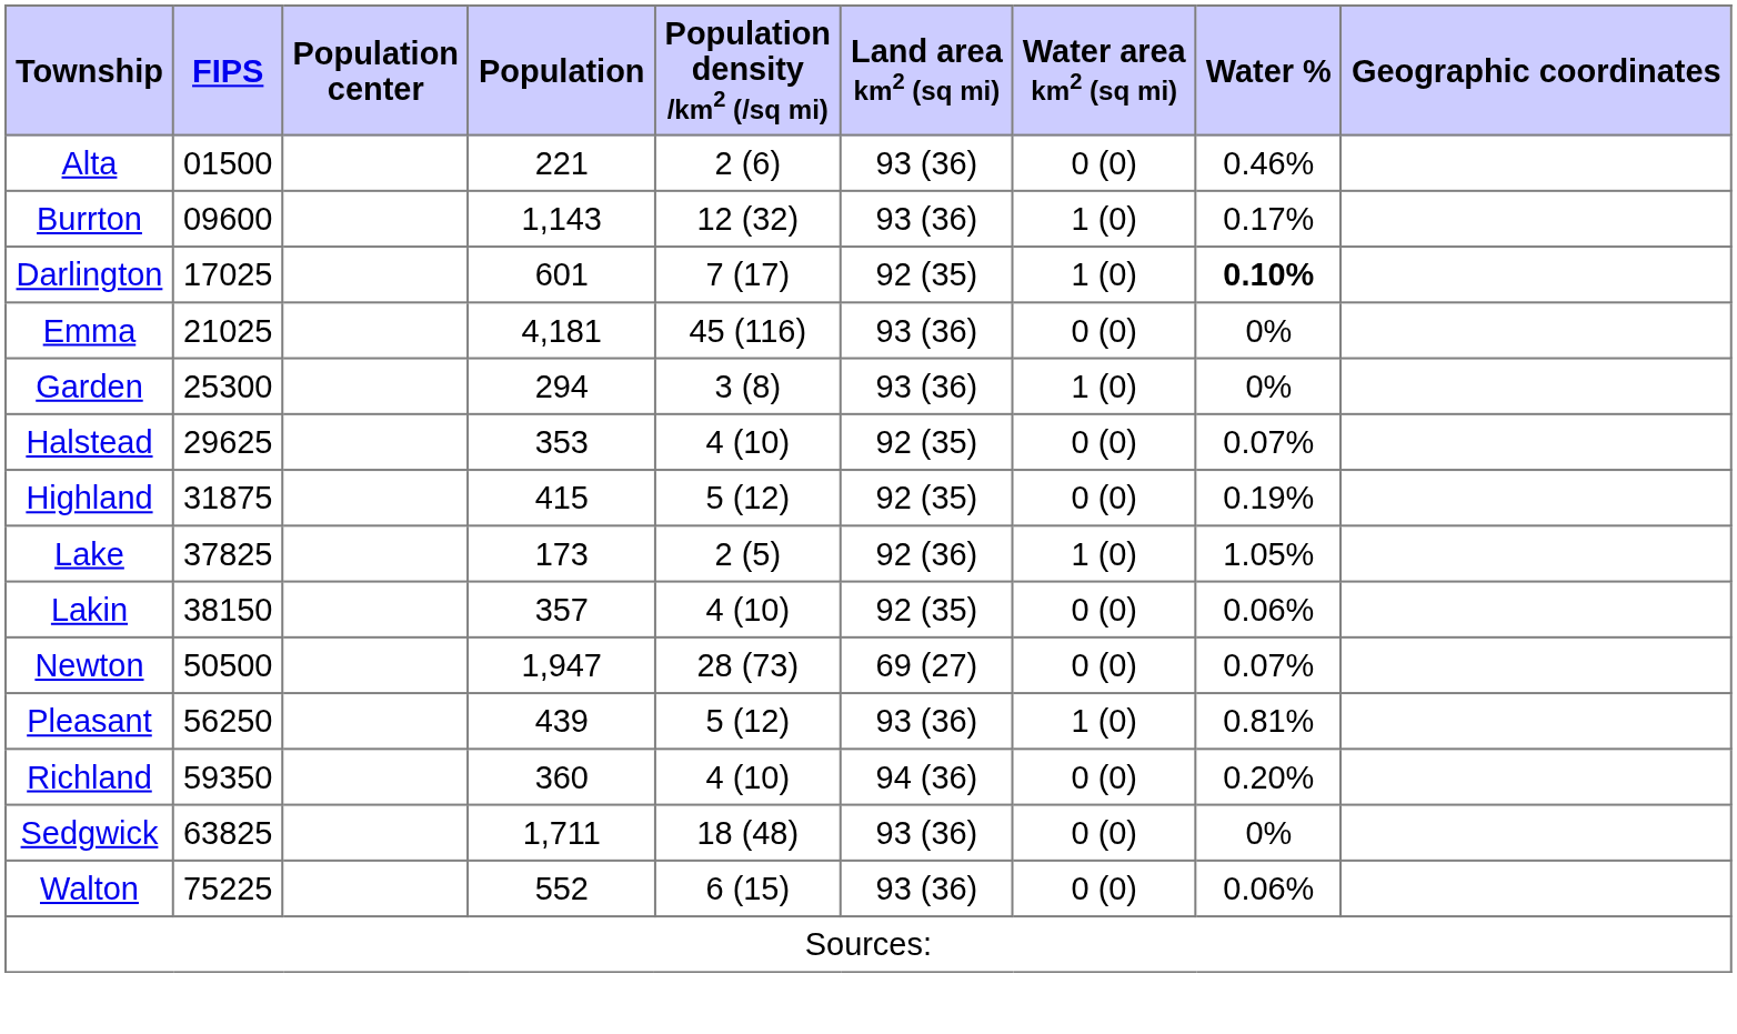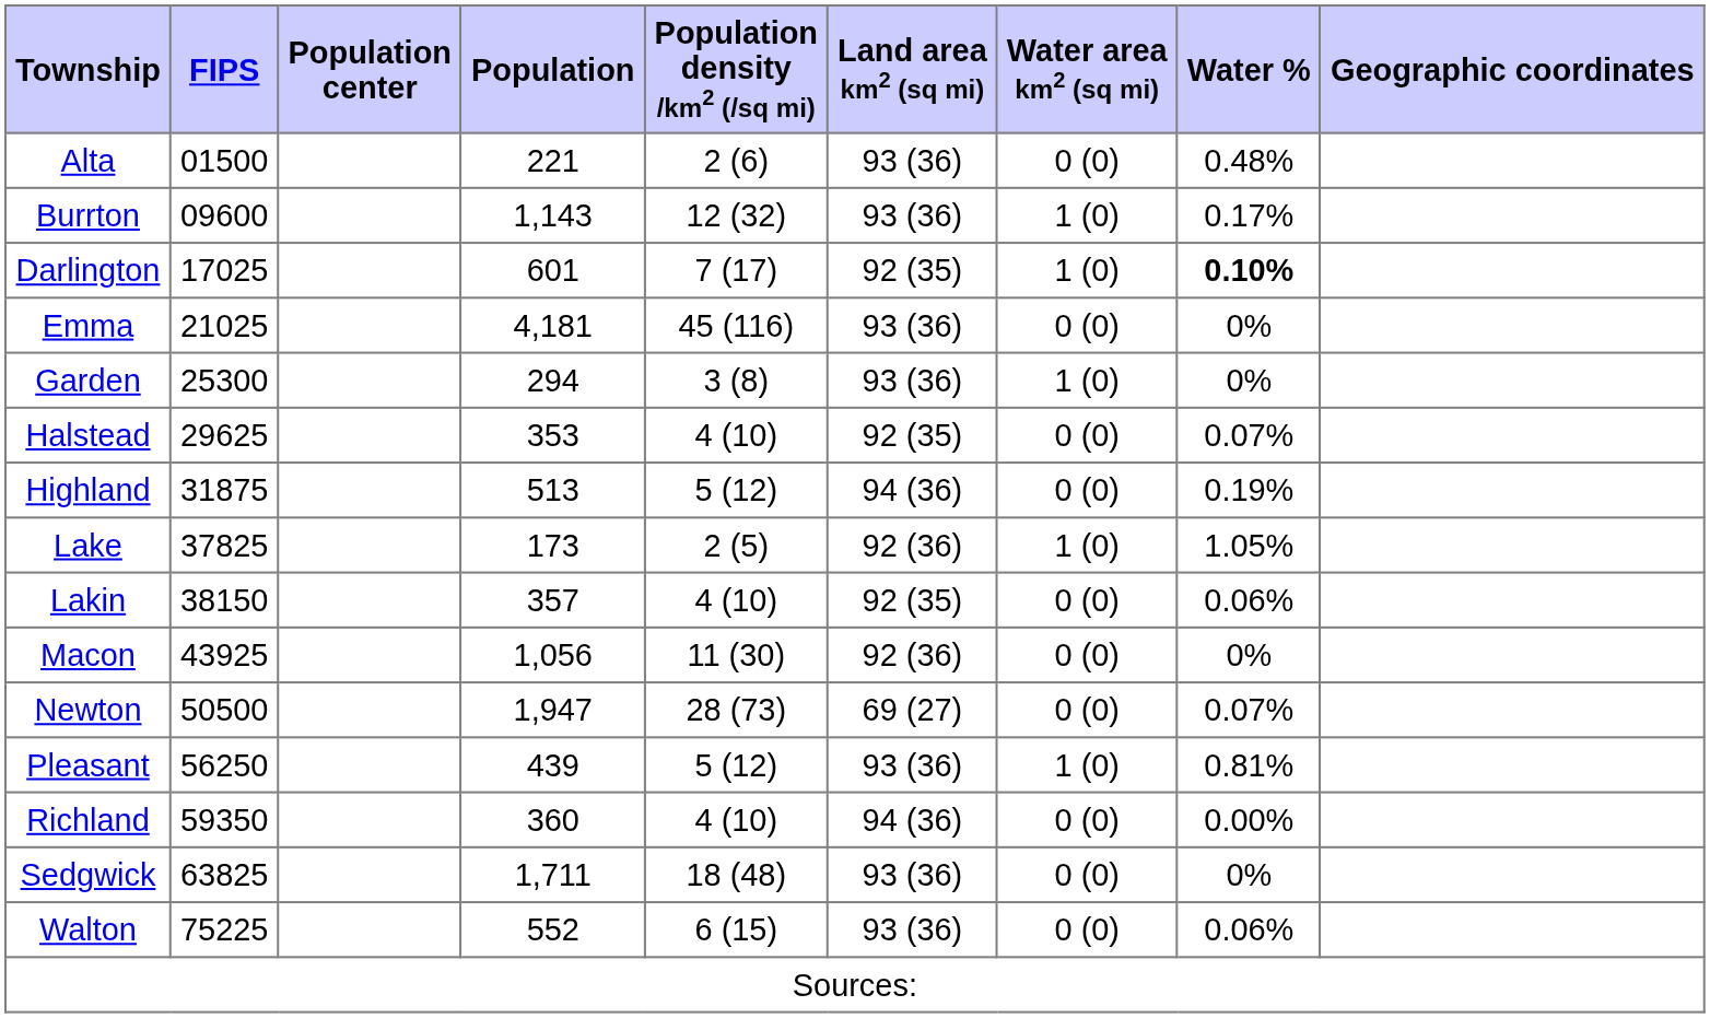Alta | Water %: 0.46% -> 0.48%
Highland | Population: 415 -> 513
Highland | Land area km2 (sq mi): 92 (35) -> 94 (36)
+ row: Macon | 43925 | 1,056 | 11 (30) | 92 (36) | 0 (0) | 0%
Richland | Water %: 0.20% -> 0.00%
